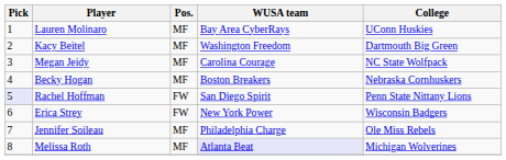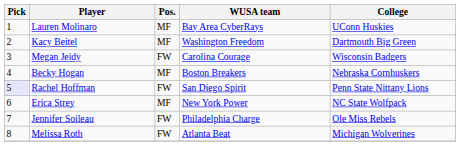Megan Jeidy | Pos.: MF -> FW
Megan Jeidy | College: NC State Wolfpack -> Wisconsin Badgers
Erica Strey | Pos.: FW -> MF
Erica Strey | College: Wisconsin Badgers -> NC State Wolfpack
Jennifer Soileau | Pos.: MF -> FW
Melissa Roth | Pos.: MF -> FW
Melissa Roth | WUSA team: lavender background -> no background
